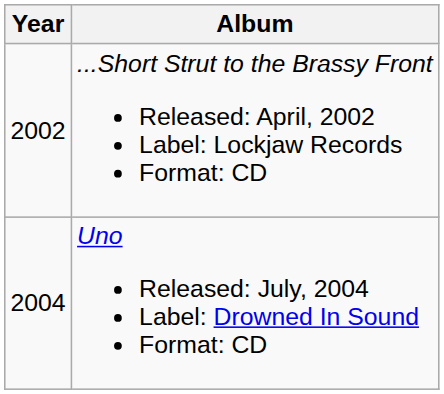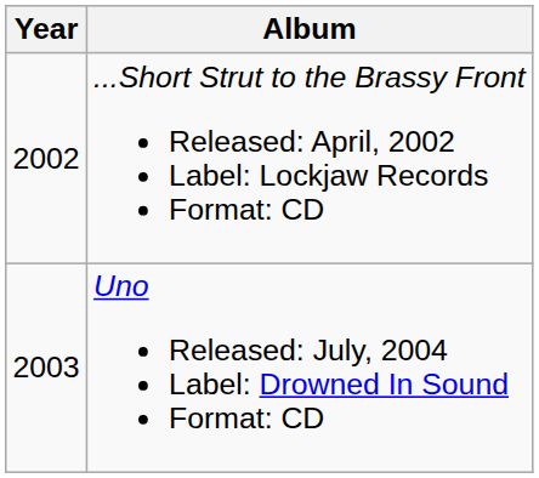Uno Released: July, 2004 Label: Drowned In Sound Format: CD | Year: 2004 -> 2003
